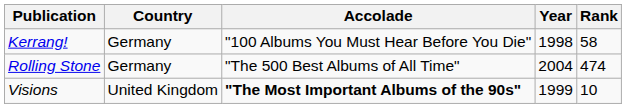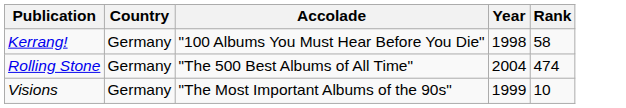Visions | Country: United Kingdom -> Germany
Visions | Accolade: bold -> normal
